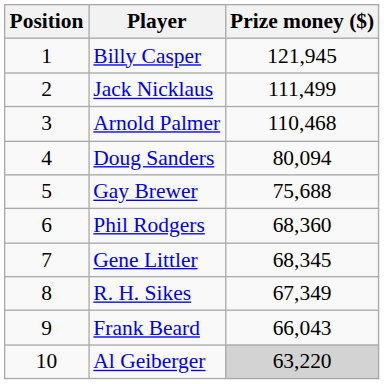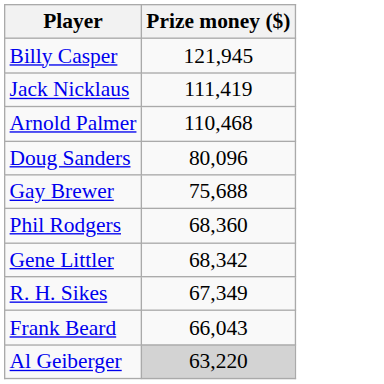- column: Position | 1 | 2 | 3 | 4 | 5 | 6 | 7 | 8 | 9 | 10
Jack Nicklaus | Prize money ($): 111,499 -> 111,419
Doug Sanders | Prize money ($): 80,094 -> 80,096
Gene Littler | Prize money ($): 68,345 -> 68,342
